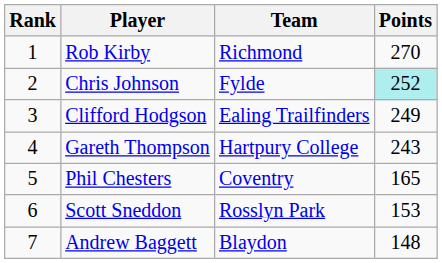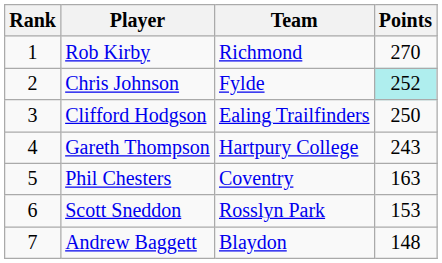Clifford Hodgson | Points: 249 -> 250
Phil Chesters | Points: 165 -> 163
